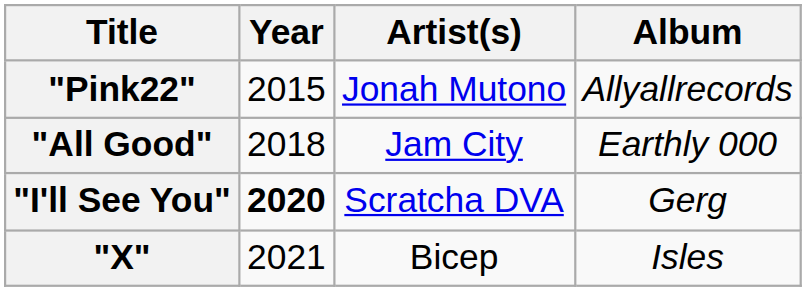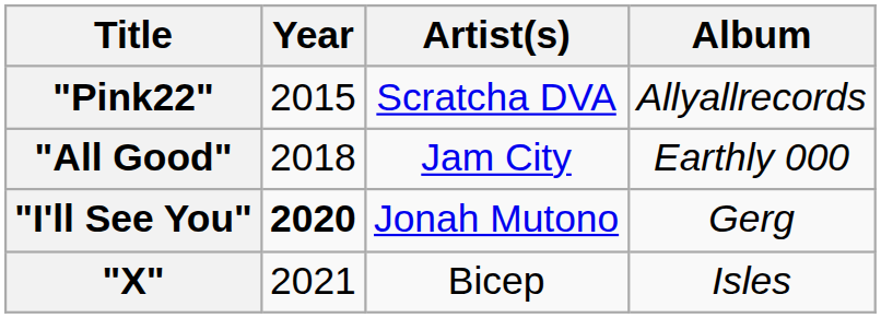"Pink22" | Artist(s): Jonah Mutono -> Scratcha DVA
"I'll See You" | Artist(s): Scratcha DVA -> Jonah Mutono
